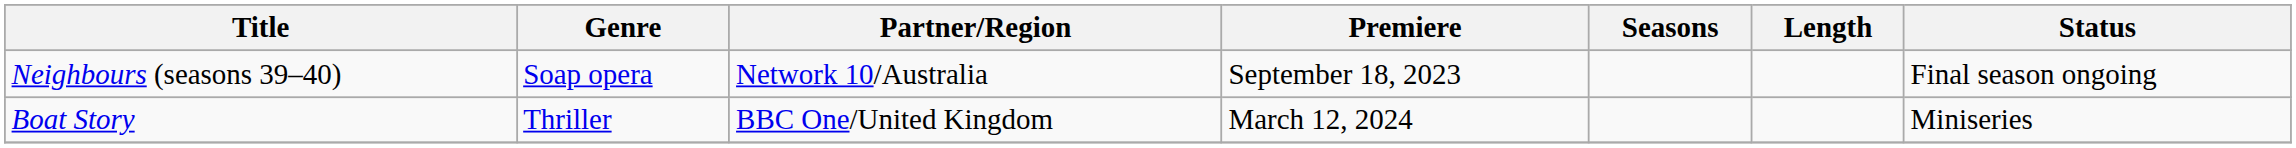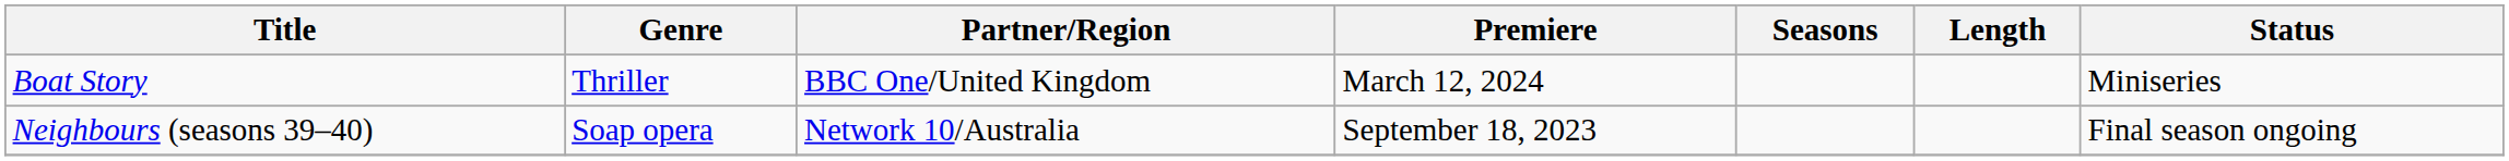rows swapped: Neighbours (seasons 39–40) <-> Boat Story
